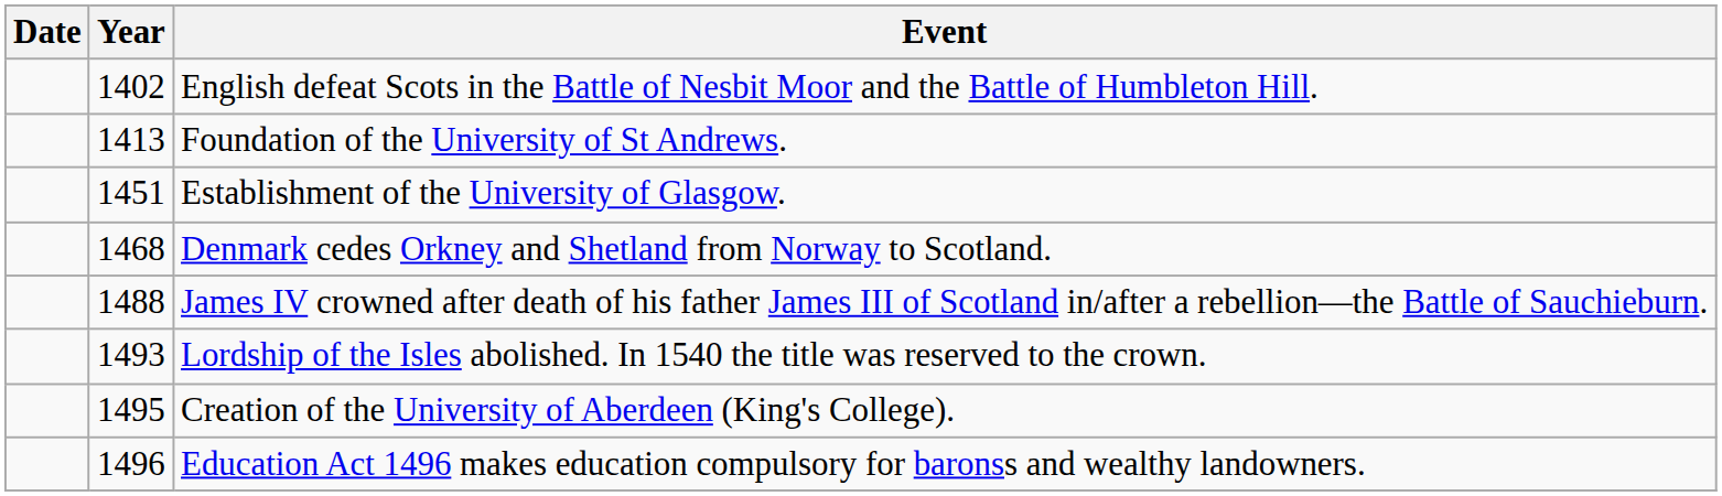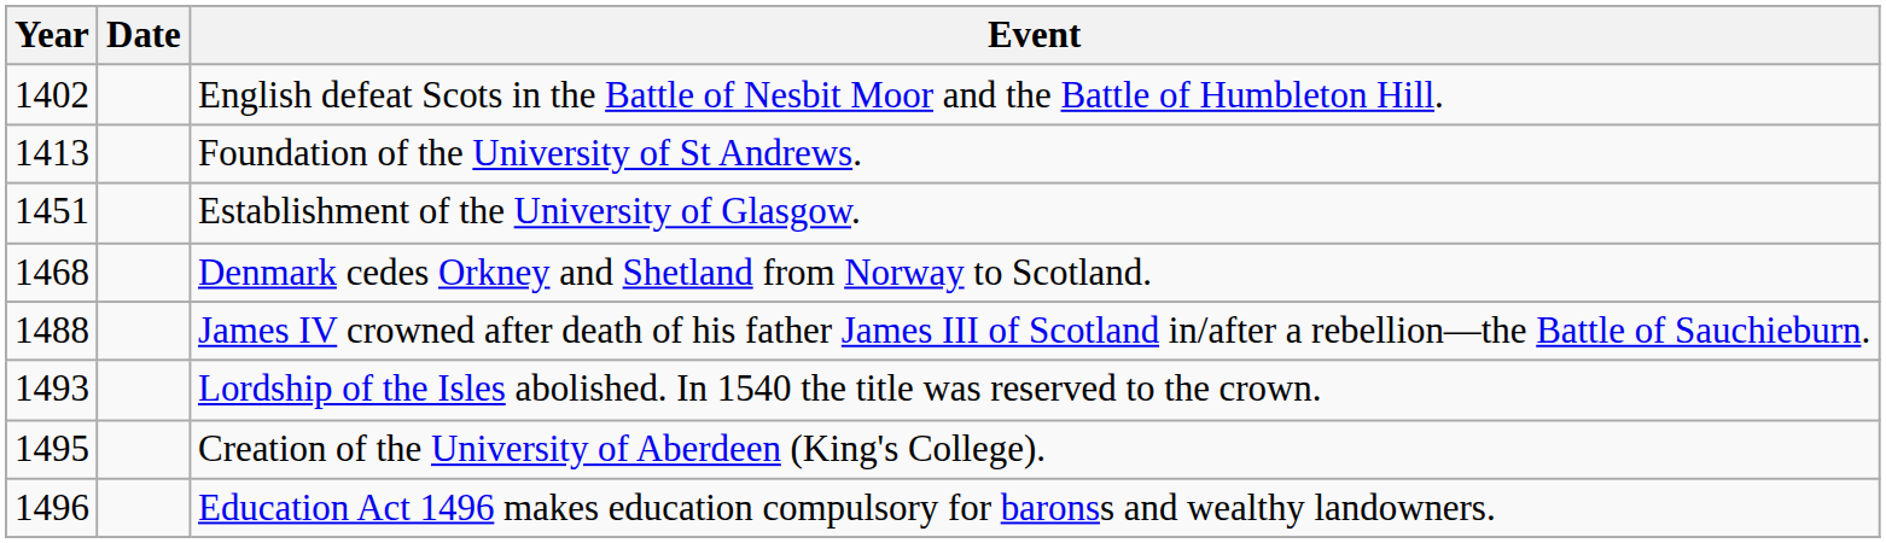columns swapped: Year <-> Date
